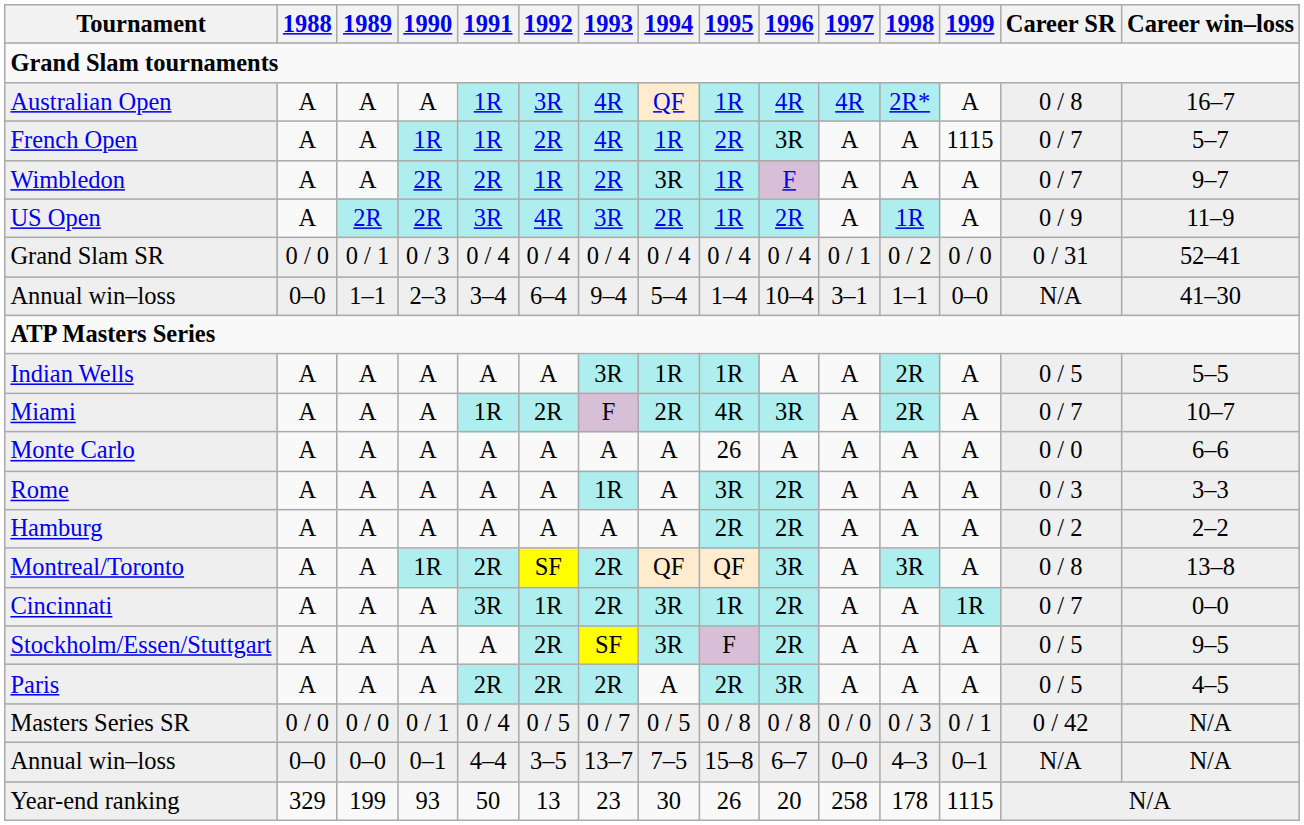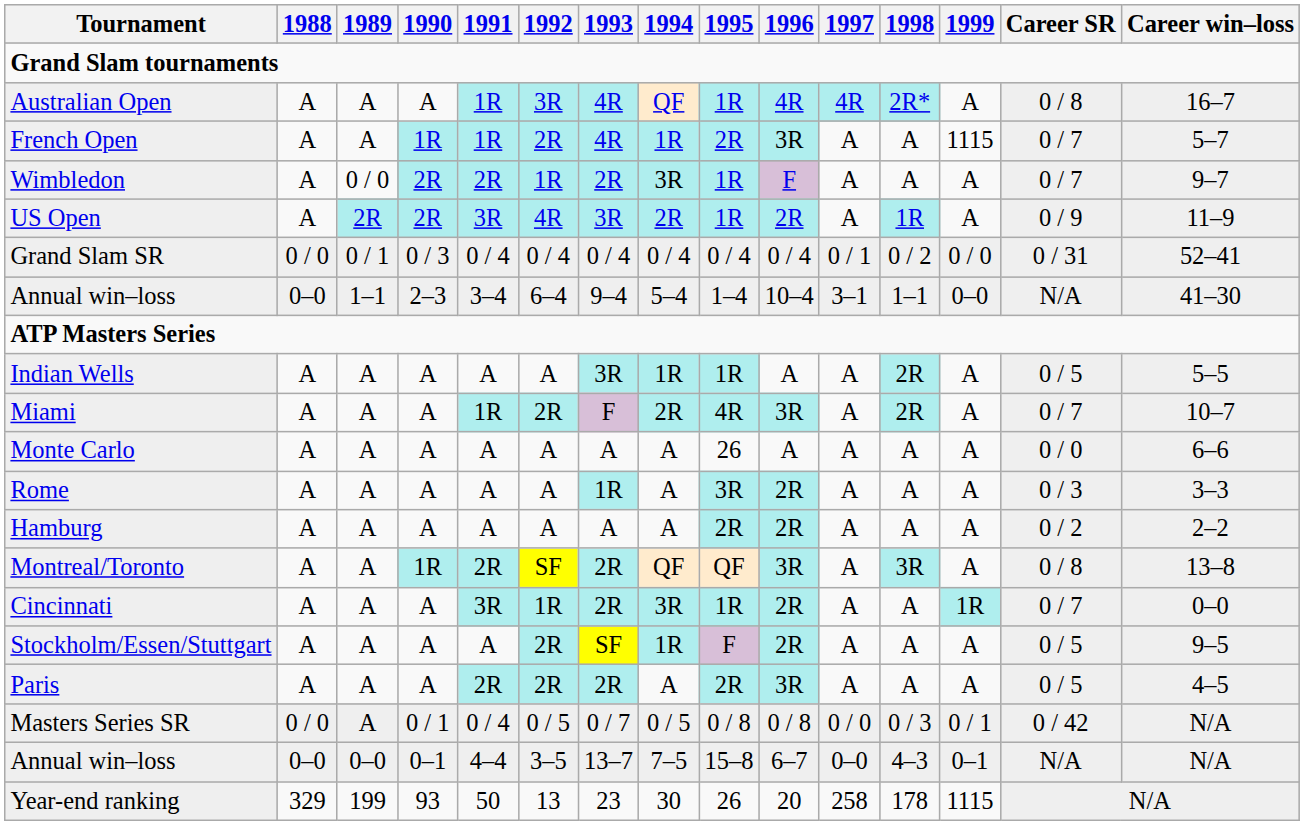Wimbledon | 1989: A -> 0 / 0
Stockholm/Essen/Stuttgart | 1994: 3R -> 1R
Masters Series SR | 1989: 0 / 0 -> A
